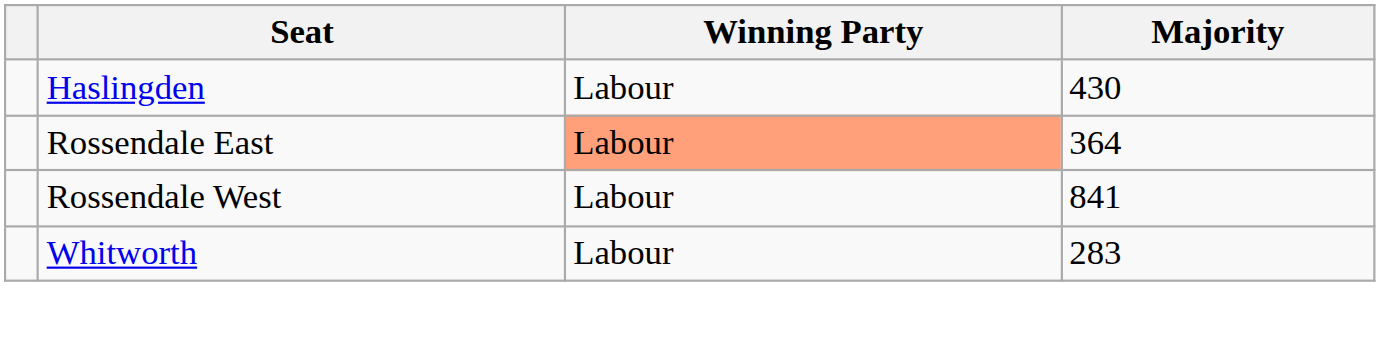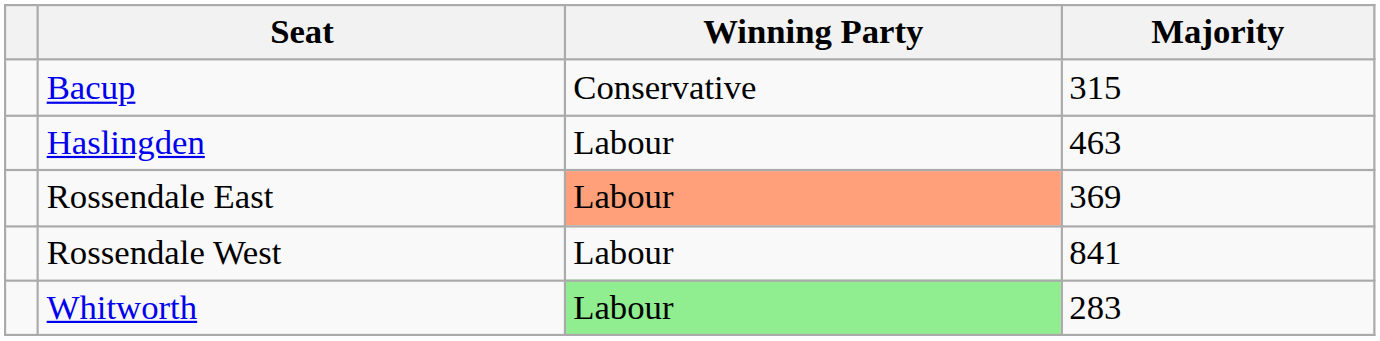+ row: Bacup | Conservative | 315
Haslingden | Majority: 430 -> 463
Rossendale East | Majority: 364 -> 369
Whitworth | Winning Party: no background -> lightgreen background
